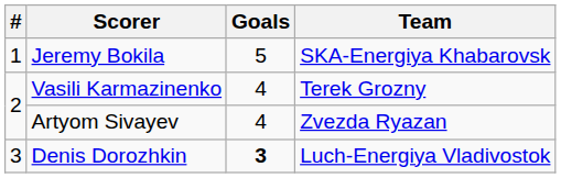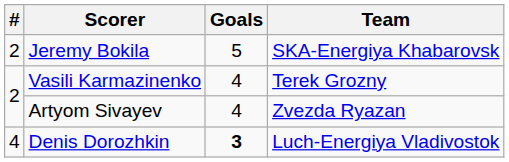Jeremy Bokila | #: 1 -> 2
Denis Dorozhkin | #: 3 -> 4
